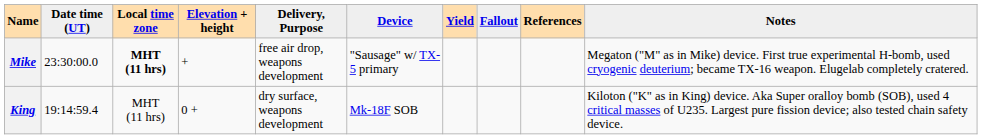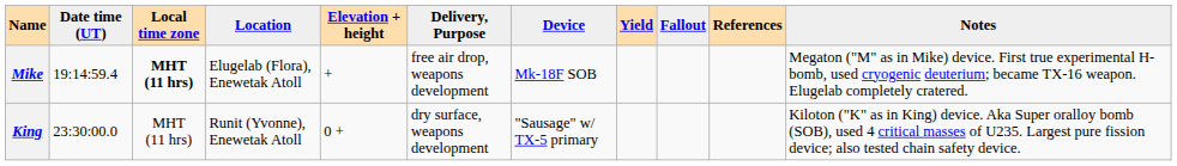+ column: Location | Elugelab (Flora), Enewetak Atoll | Runit (Yvonne), Enewetak Atoll
Mike | Date time (UT): 23:30:00.0 -> 19:14:59.4
Mike | Device: "Sausage" w/ TX-5 primary -> Mk-18F SOB
King | Date time (UT): 19:14:59.4 -> 23:30:00.0
King | Device: Mk-18F SOB -> "Sausage" w/ TX-5 primary
